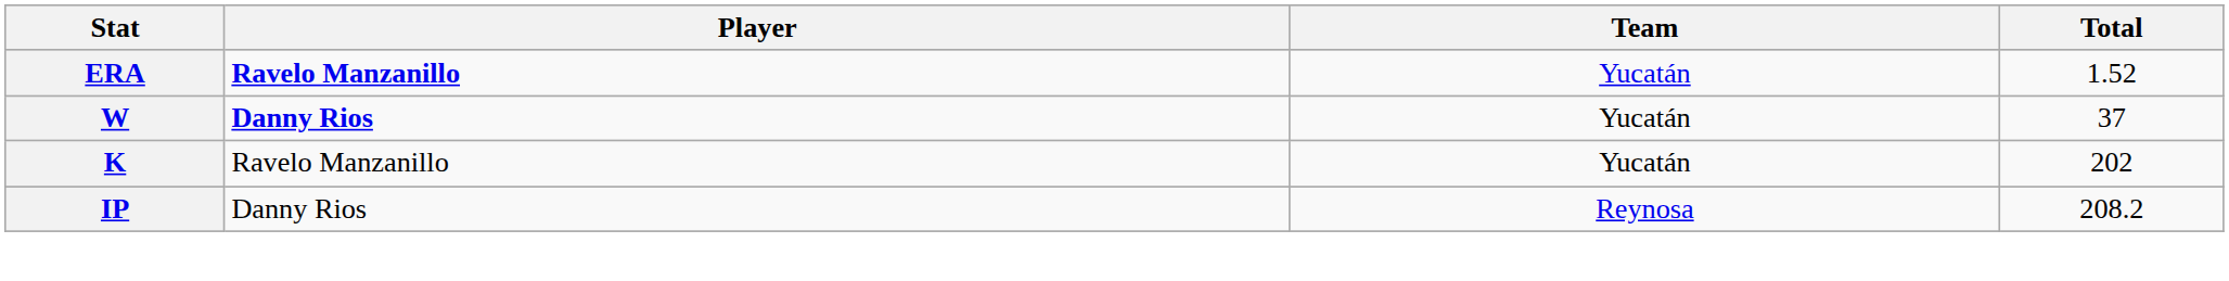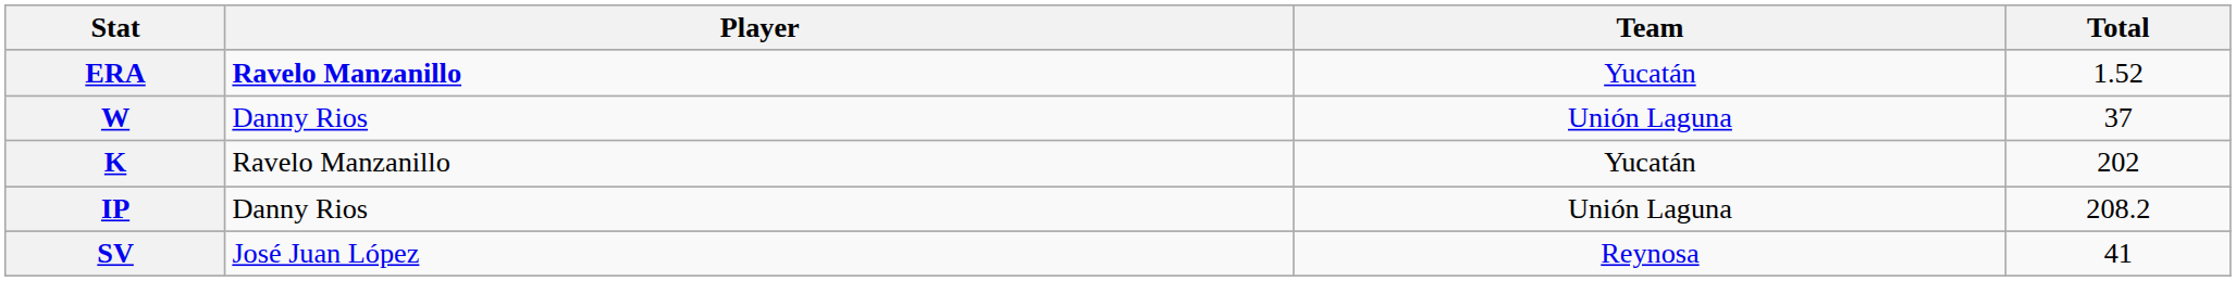W | Player: bold -> normal
W | Team: Yucatán -> Unión Laguna
IP | Team: Reynosa -> Unión Laguna
+ row: SV | José Juan López | Reynosa | 41
